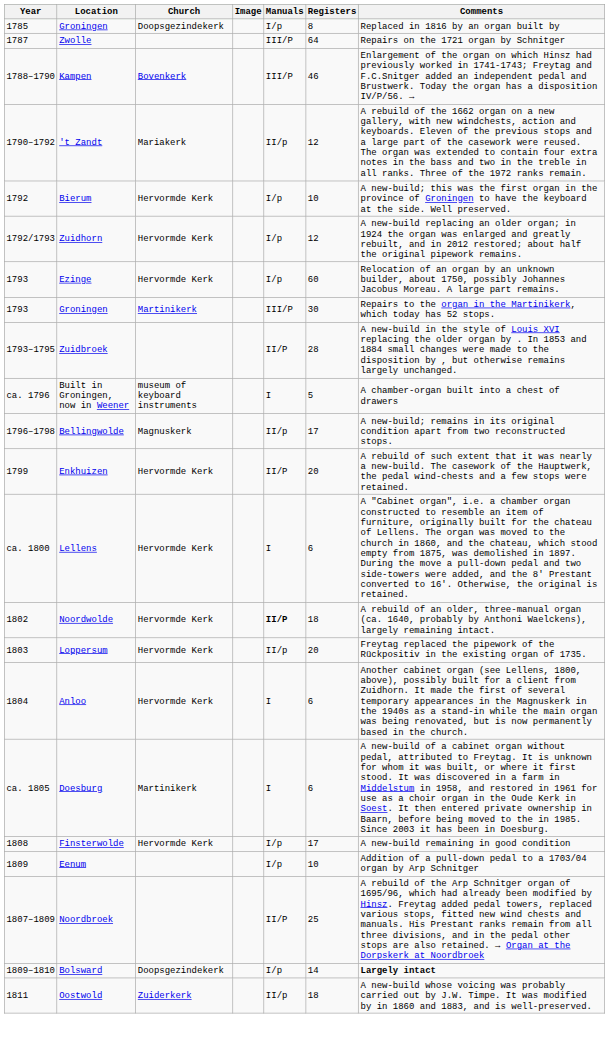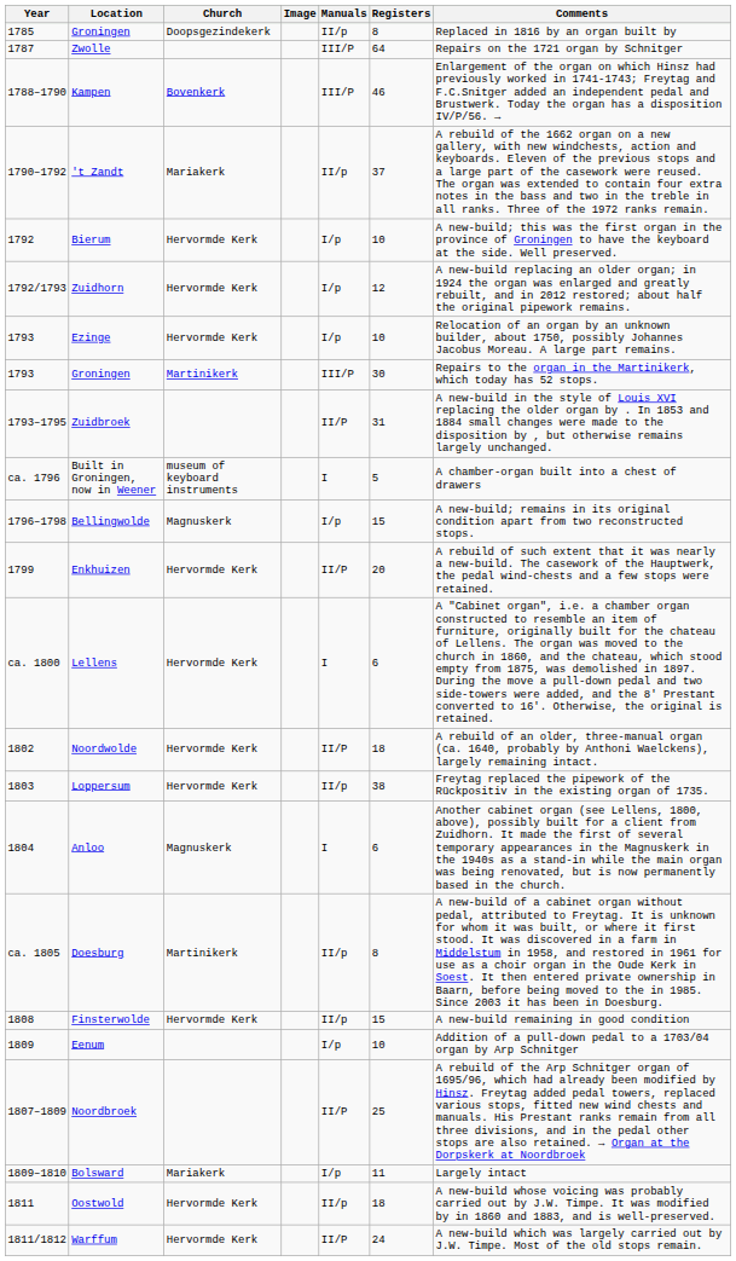1785 / Groningen | Manuals: I/p -> II/p
't Zandt | Registers: 12 -> 37
Ezinge | Registers: 60 -> 10
Zuidbroek | Registers: 28 -> 31
Bellingwolde | Manuals: II/p -> I/p
Bellingwolde | Registers: 17 -> 15
Noordwolde | Manuals: bold -> normal
Loppersum | Registers: 20 -> 38
Anloo | Church: Hervormde Kerk -> Magnuskerk
Doesburg | Manuals: I -> II/p
Doesburg | Registers: 6 -> 8
Finsterwolde | Manuals: I/p -> II/p
Finsterwolde | Registers: 17 -> 15
Bolsward | Church: Doopsgezindekerk -> Mariakerk
Bolsward | Registers: 14 -> 11
Bolsward | Comments: bold -> normal
Oostwold | Church: Zuiderkerk -> Hervormde Kerk
+ row: 1811/1812 | Warffum | Hervormde Kerk | II/P | 24 | A new-build which was largely carried out by J.W. Timpe. Most of the old stops remain.
